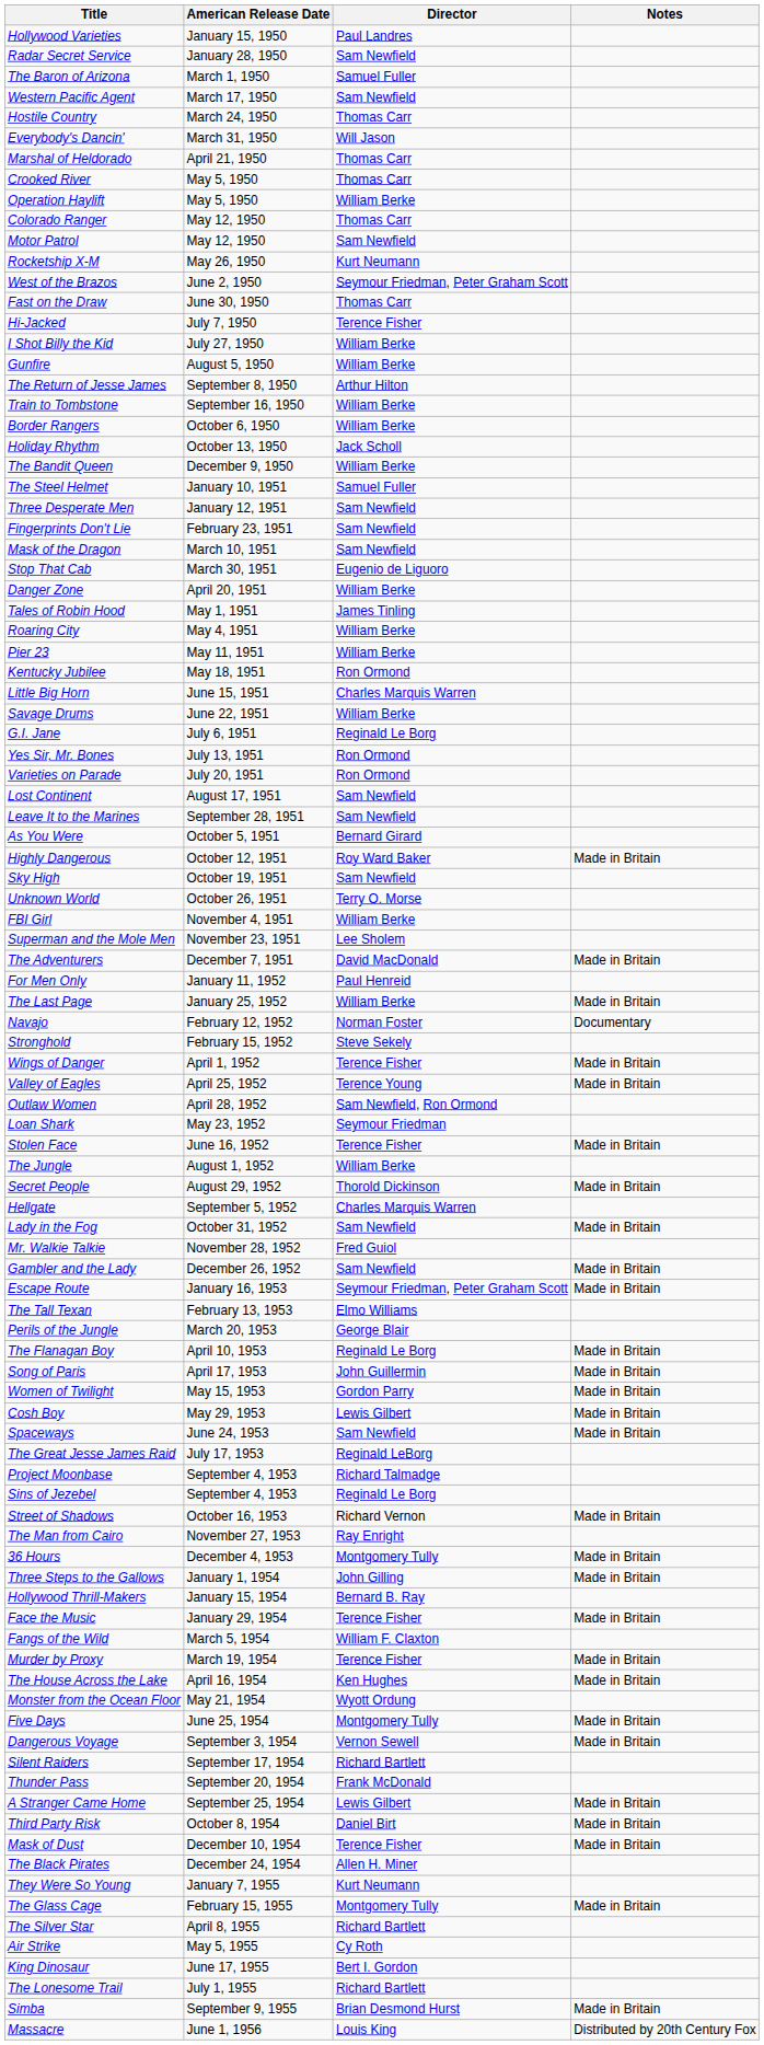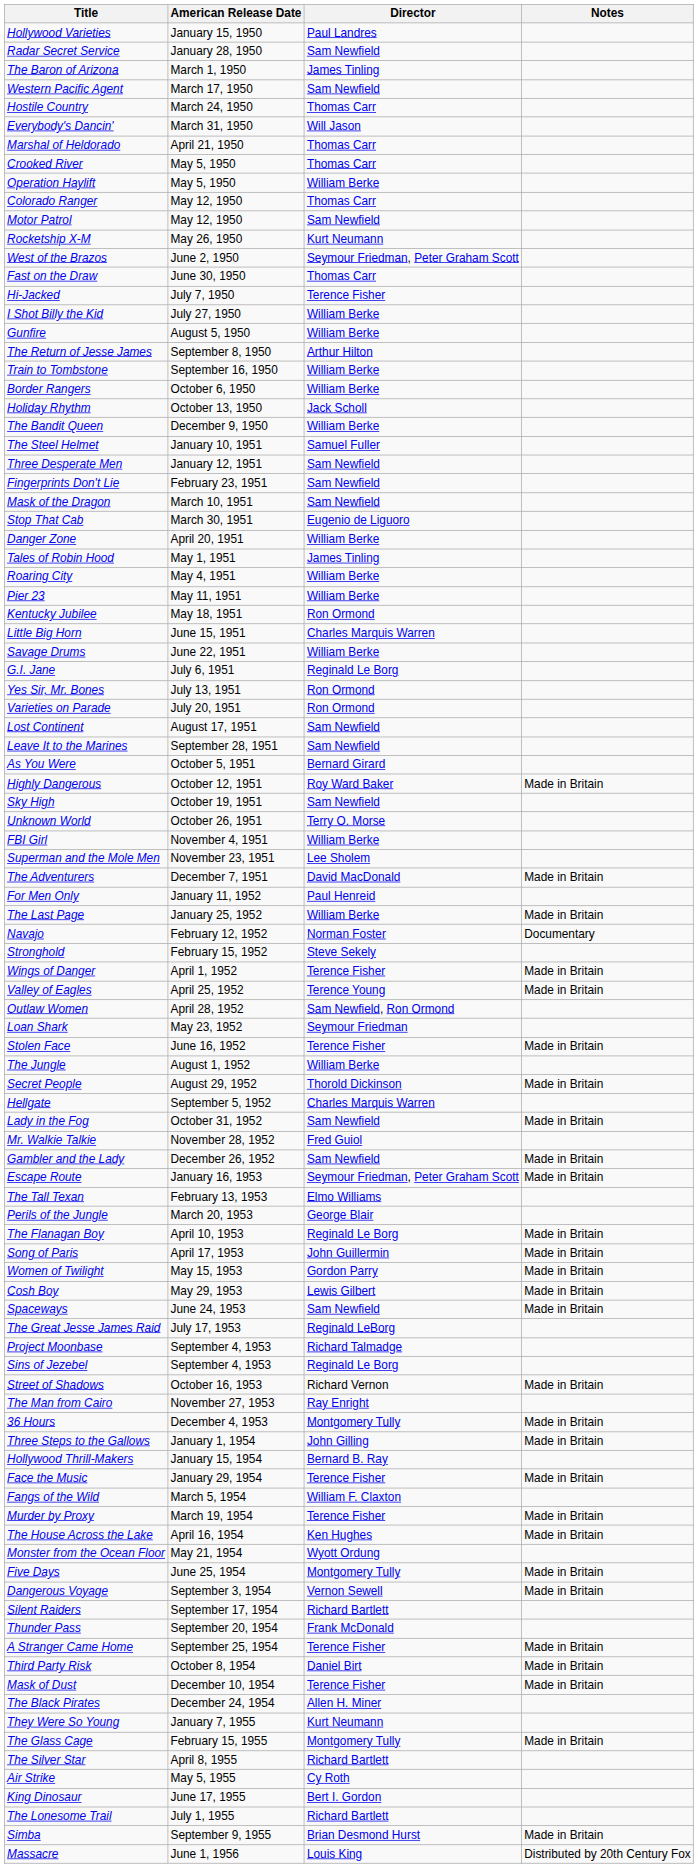The Baron of Arizona | Director: Samuel Fuller -> James Tinling
A Stranger Came Home | Director: Lewis Gilbert -> Terence Fisher
